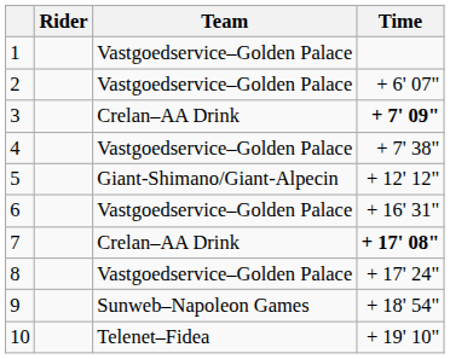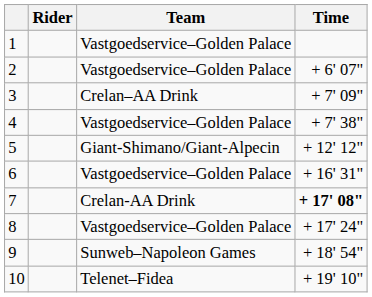3 | Time: bold -> normal
7 | Team: Crelan–AA Drink -> Crelan-AA Drink
